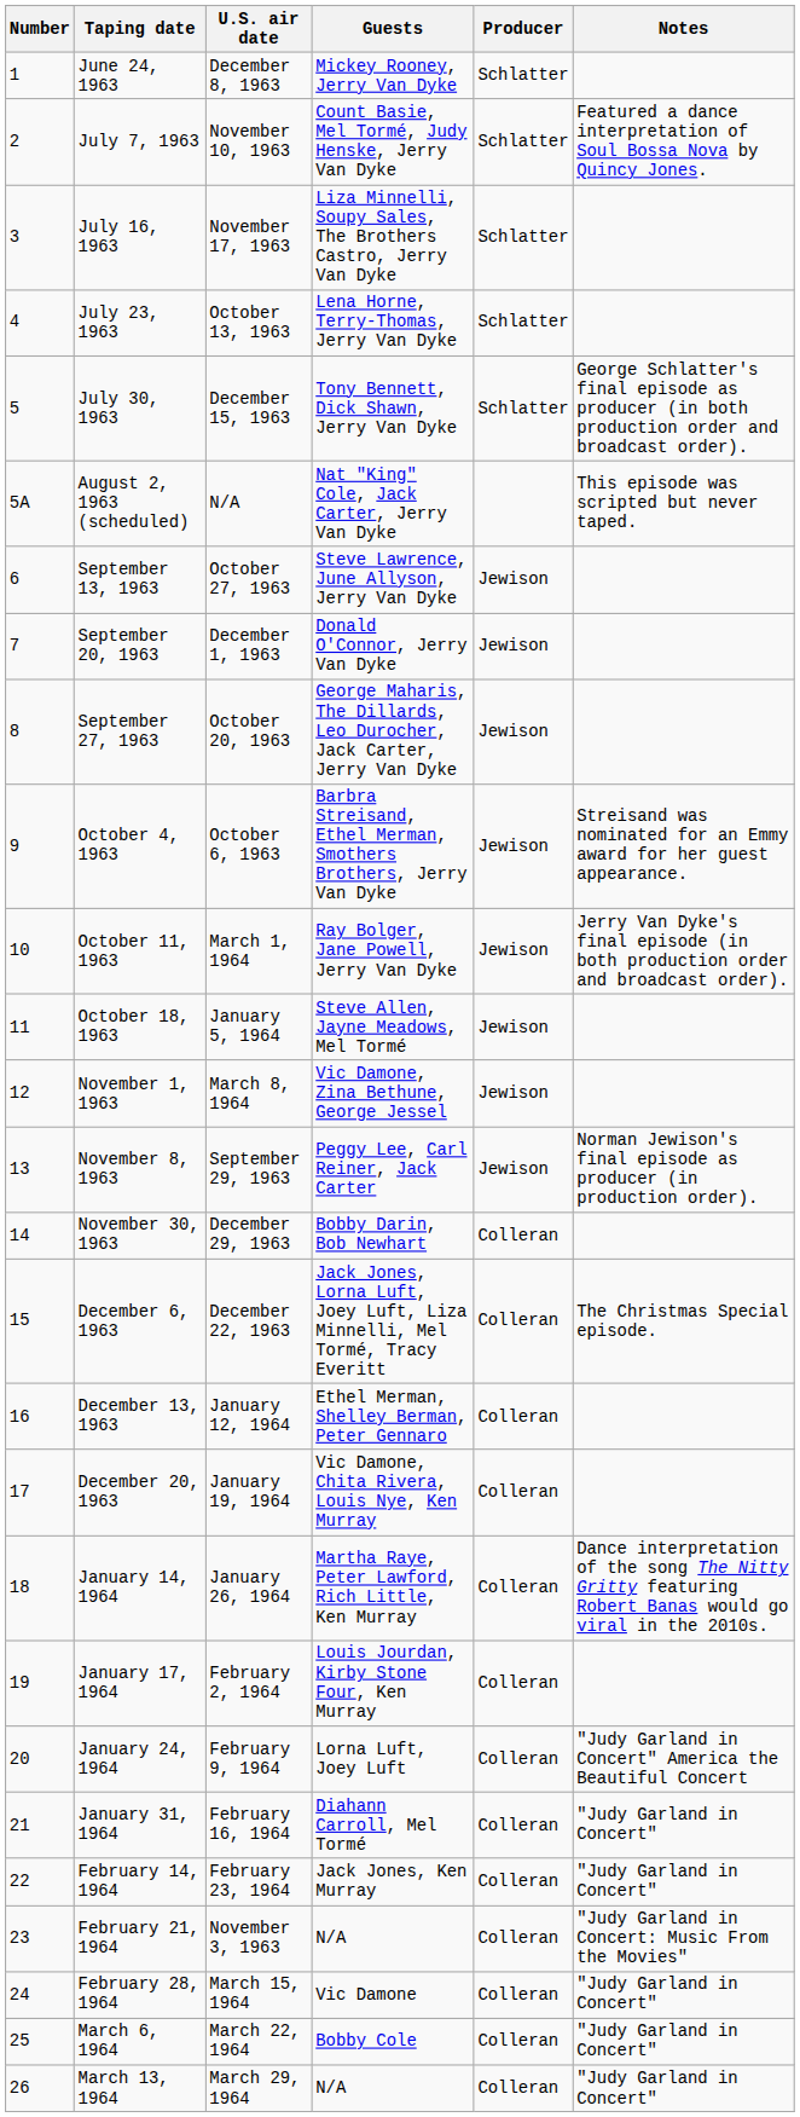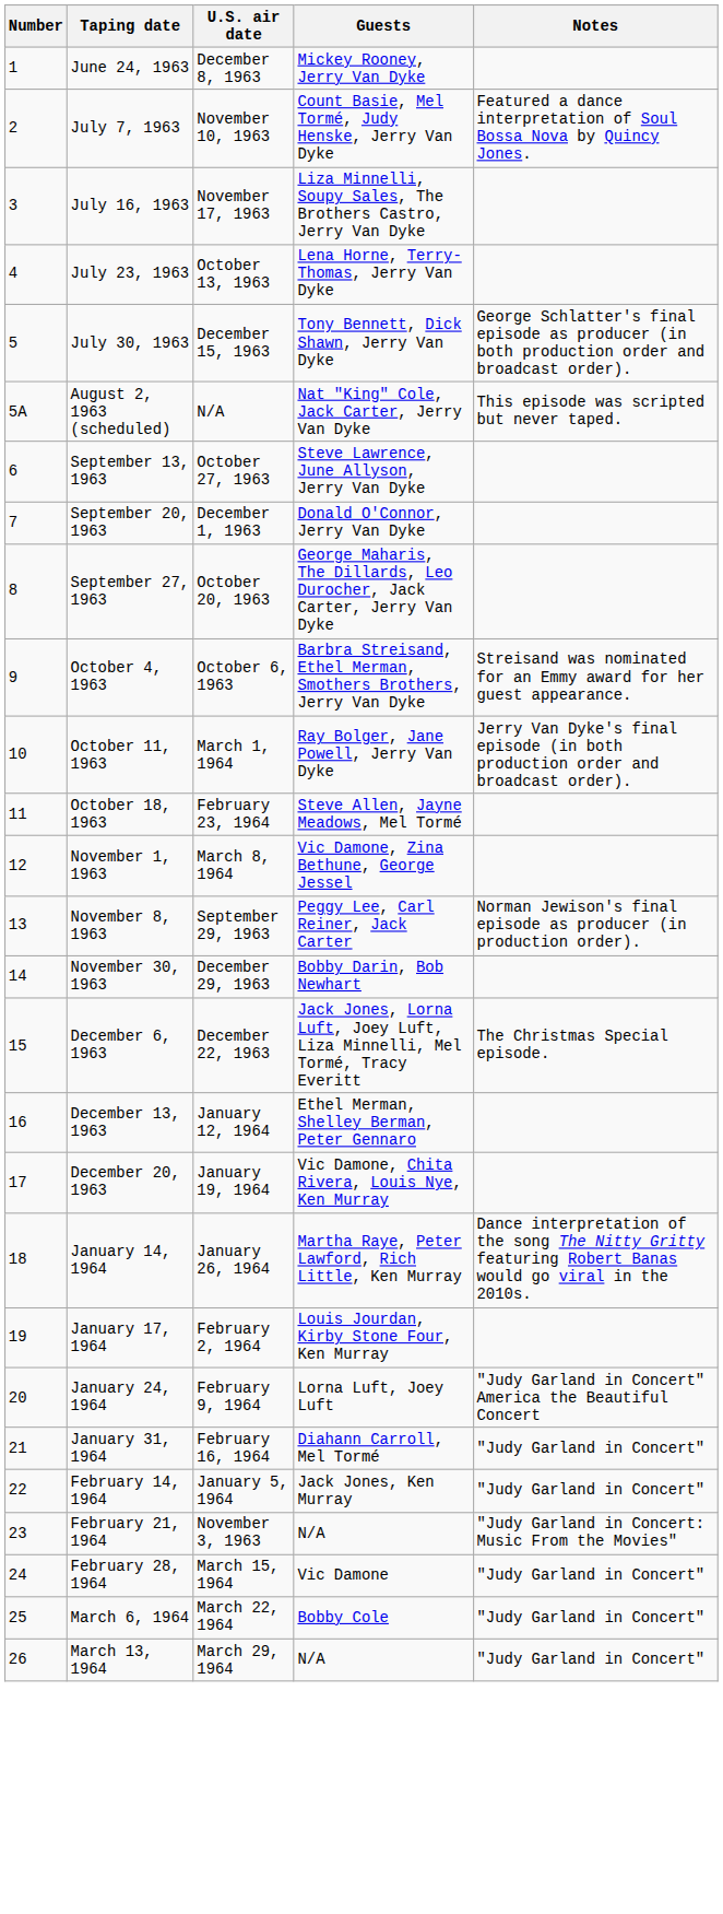- column: Producer | Schlatter | Schlatter | Schlatter | Schlatter | Schlatter | Jewison | Jewison | Jewison | Jewison | Jewison | Jewison | Jewison | Jewison | Colleran | Colleran | Colleran | Colleran | Colleran | Colleran | Colleran | Colleran | Colleran | Colleran | Colleran | Colleran | Colleran
October 18, 1963 | U.S. air date: January 5, 1964 -> February 23, 1964
February 14, 1964 | U.S. air date: February 23, 1964 -> January 5, 1964
